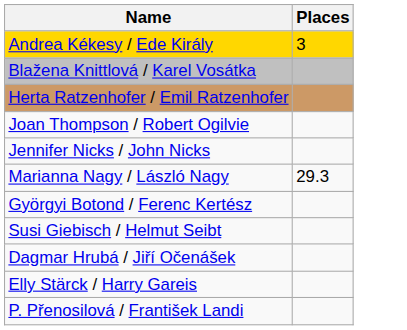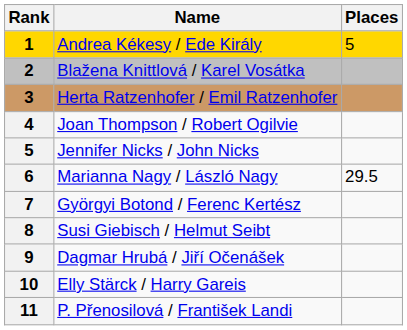+ column: Rank | 1 | 2 | 3 | 4 | 5 | 6 | 7 | 8 | 9 | 10 | 11
Andrea Kékesy / Ede Király | Places: 3 -> 5
Marianna Nagy / László Nagy | Places: 29.3 -> 29.5
